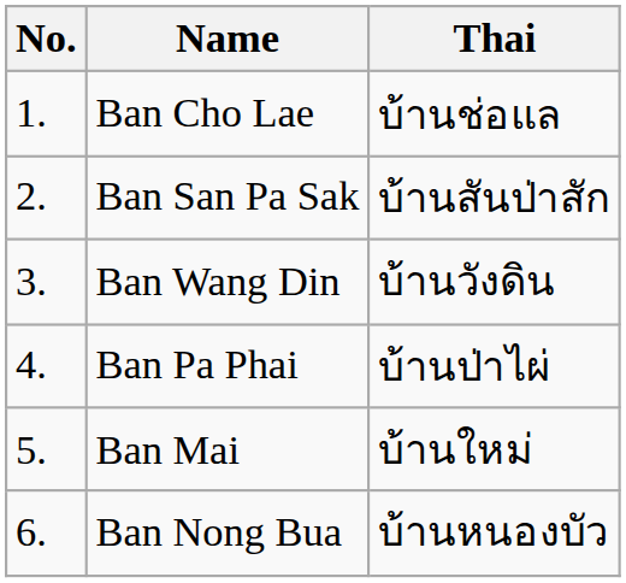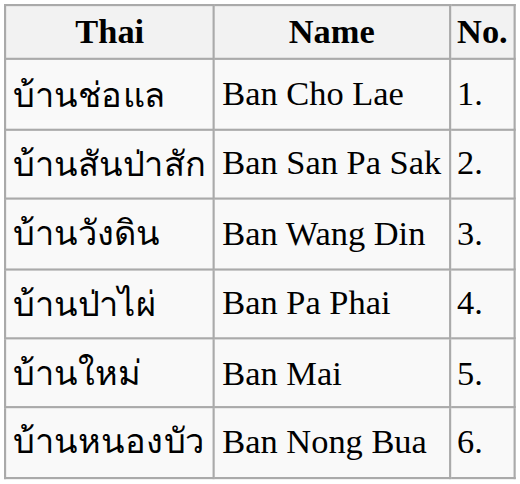columns swapped: No. <-> Thai
